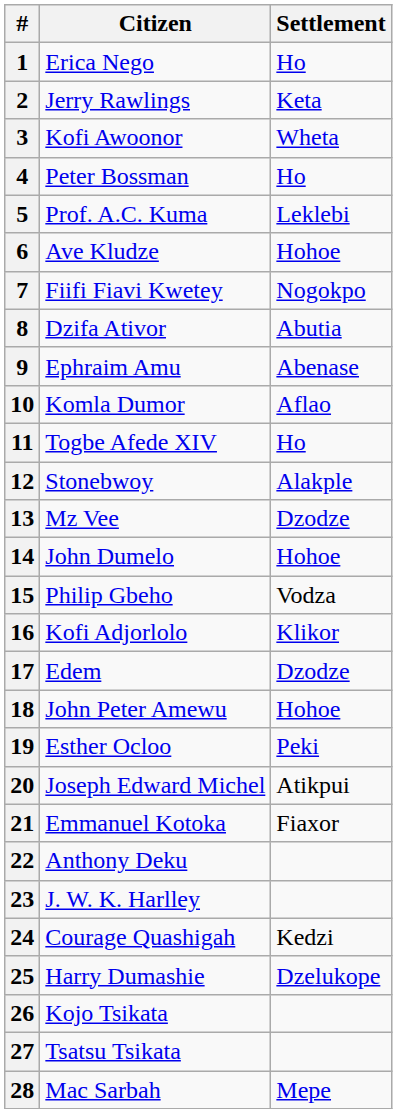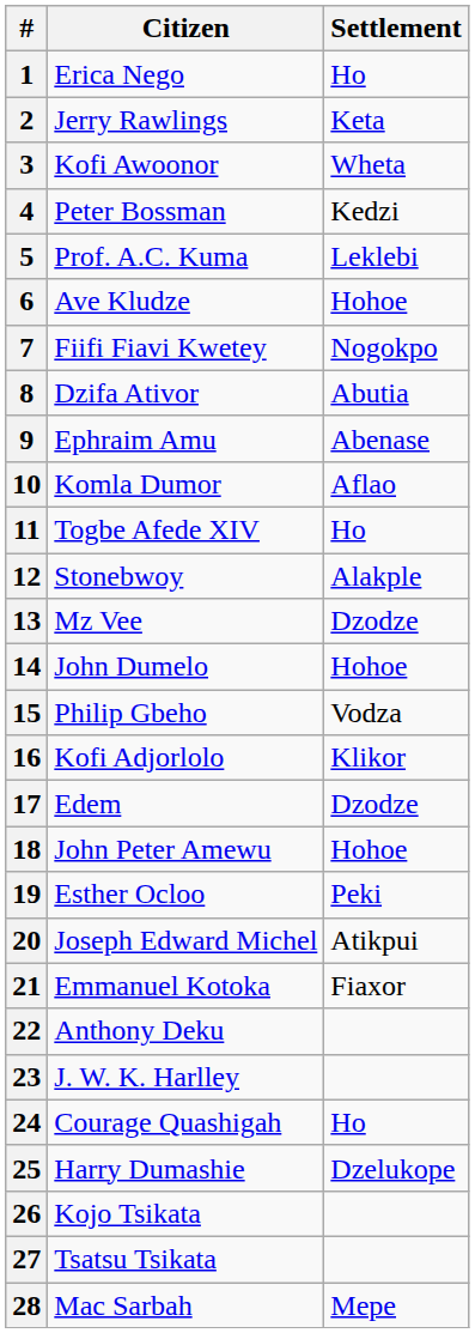4 | Settlement: Ho -> Kedzi
24 | Settlement: Kedzi -> Ho
